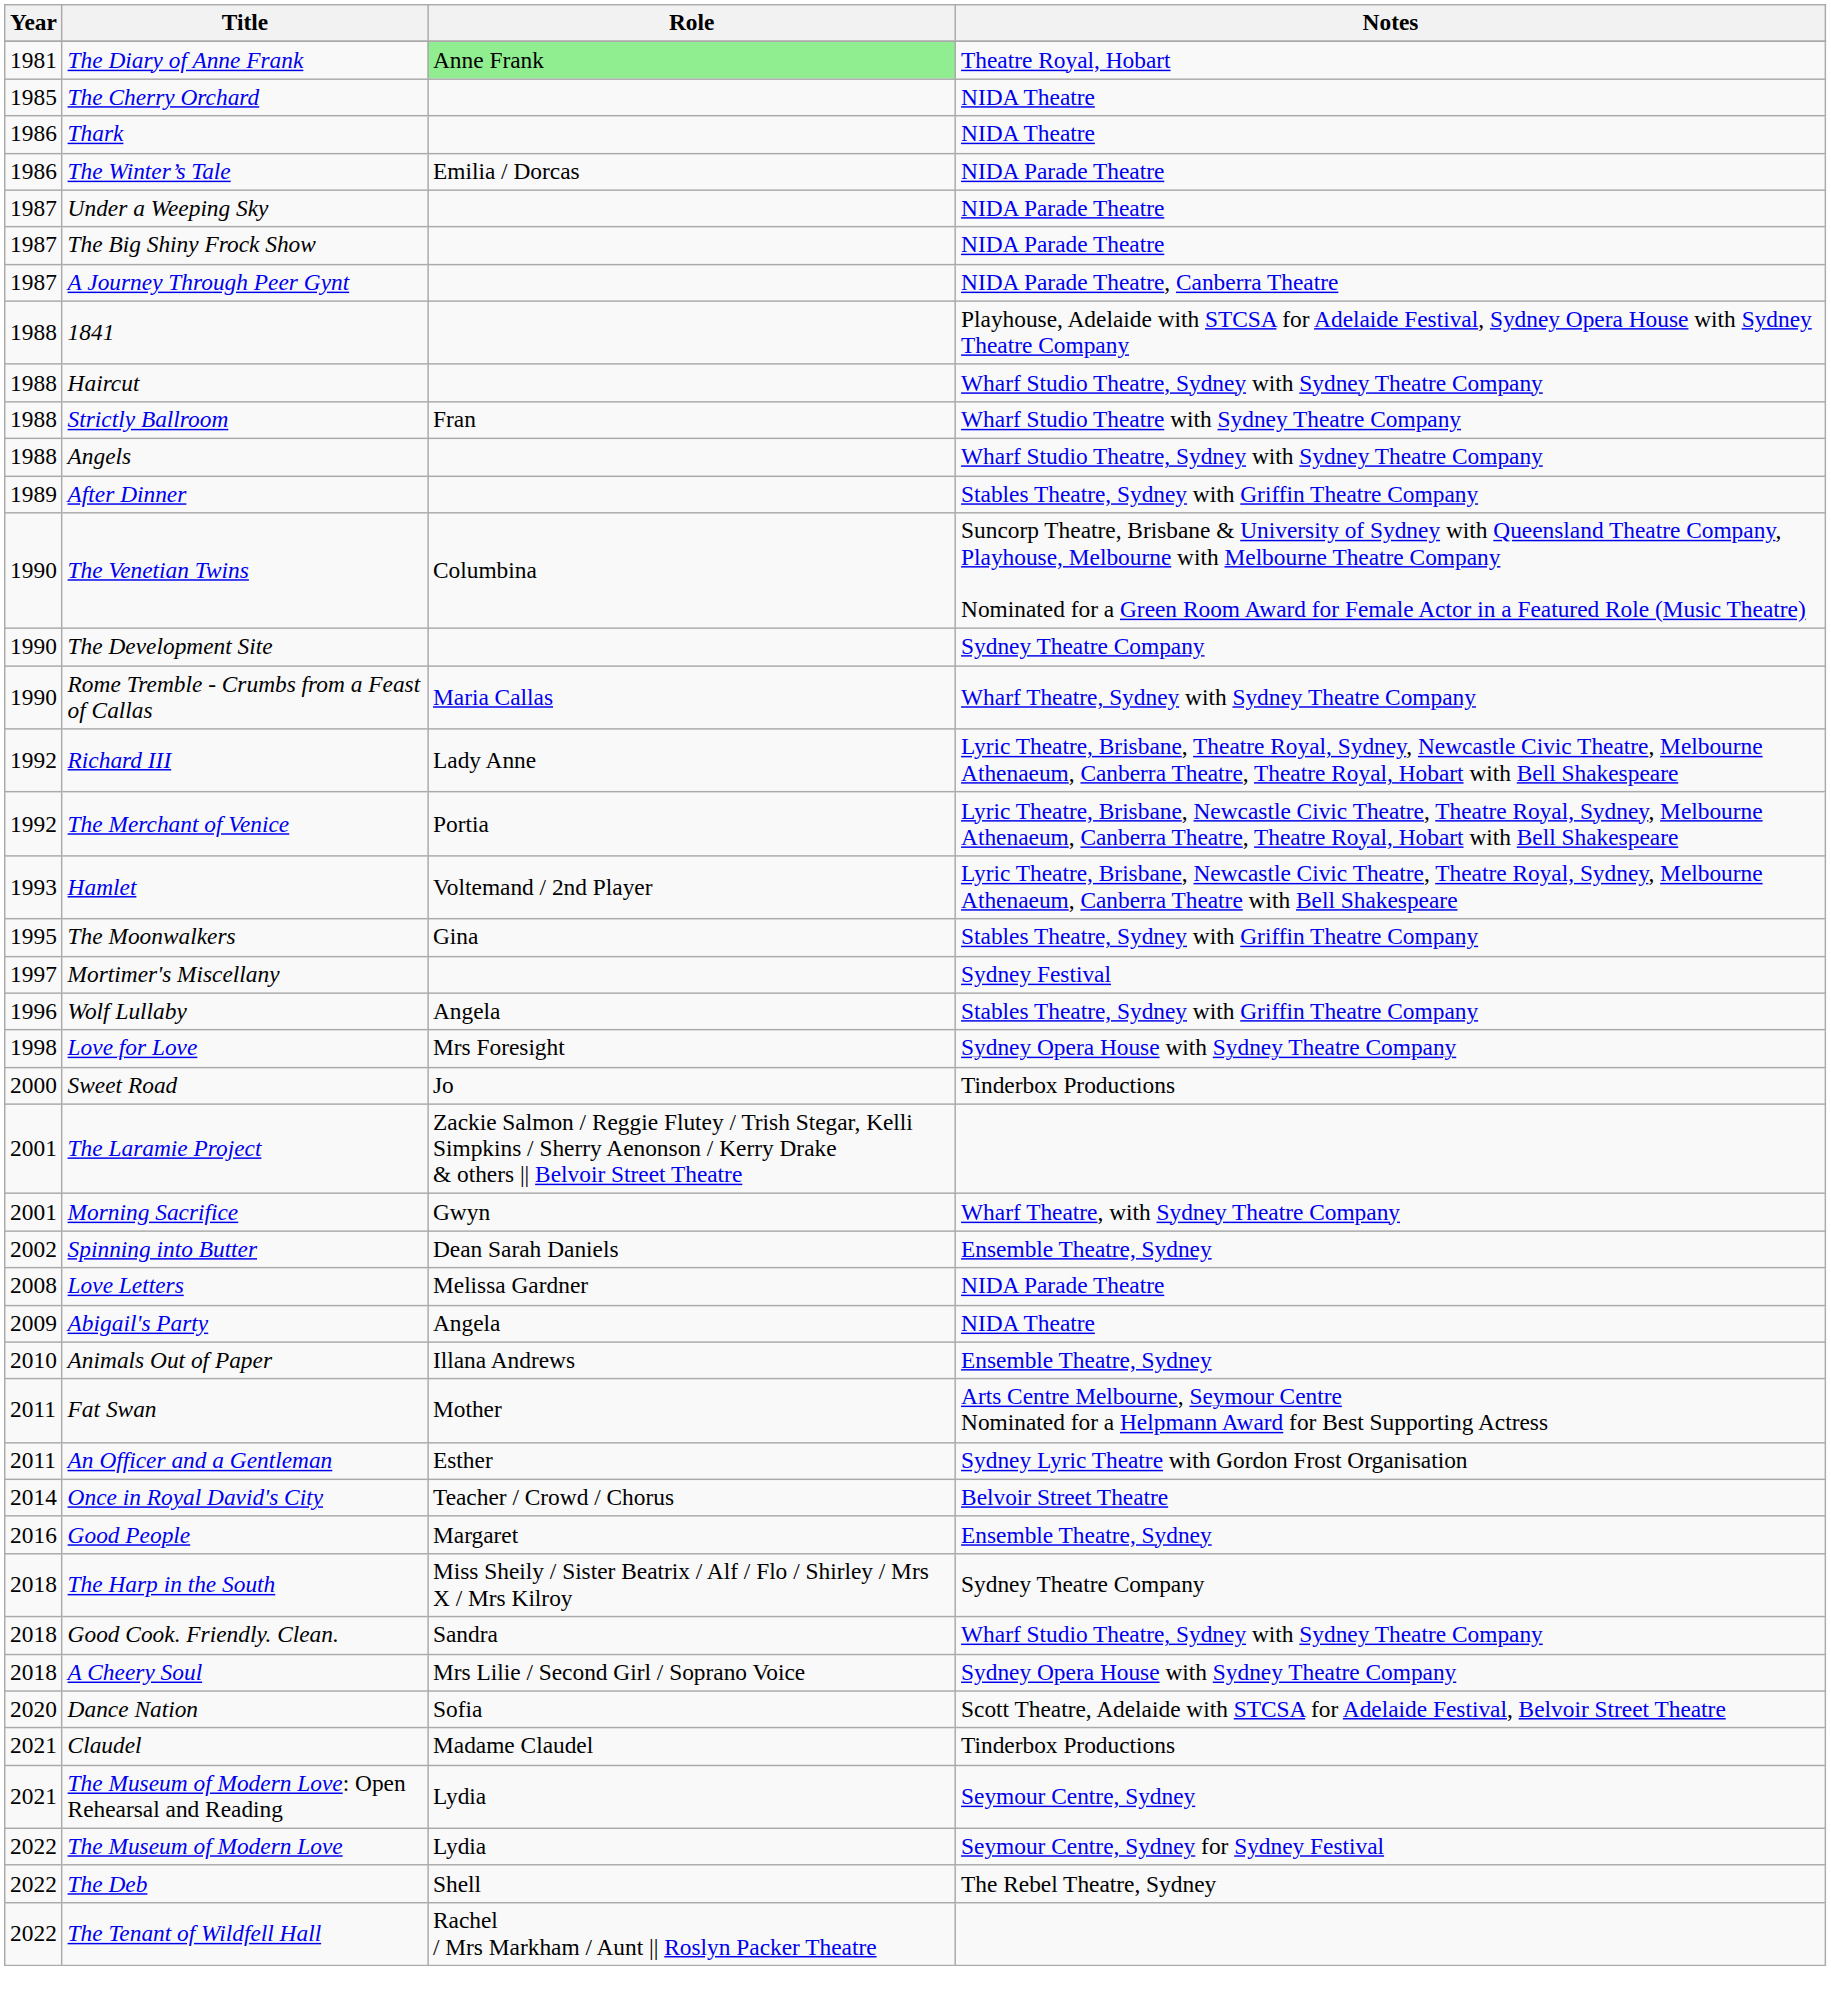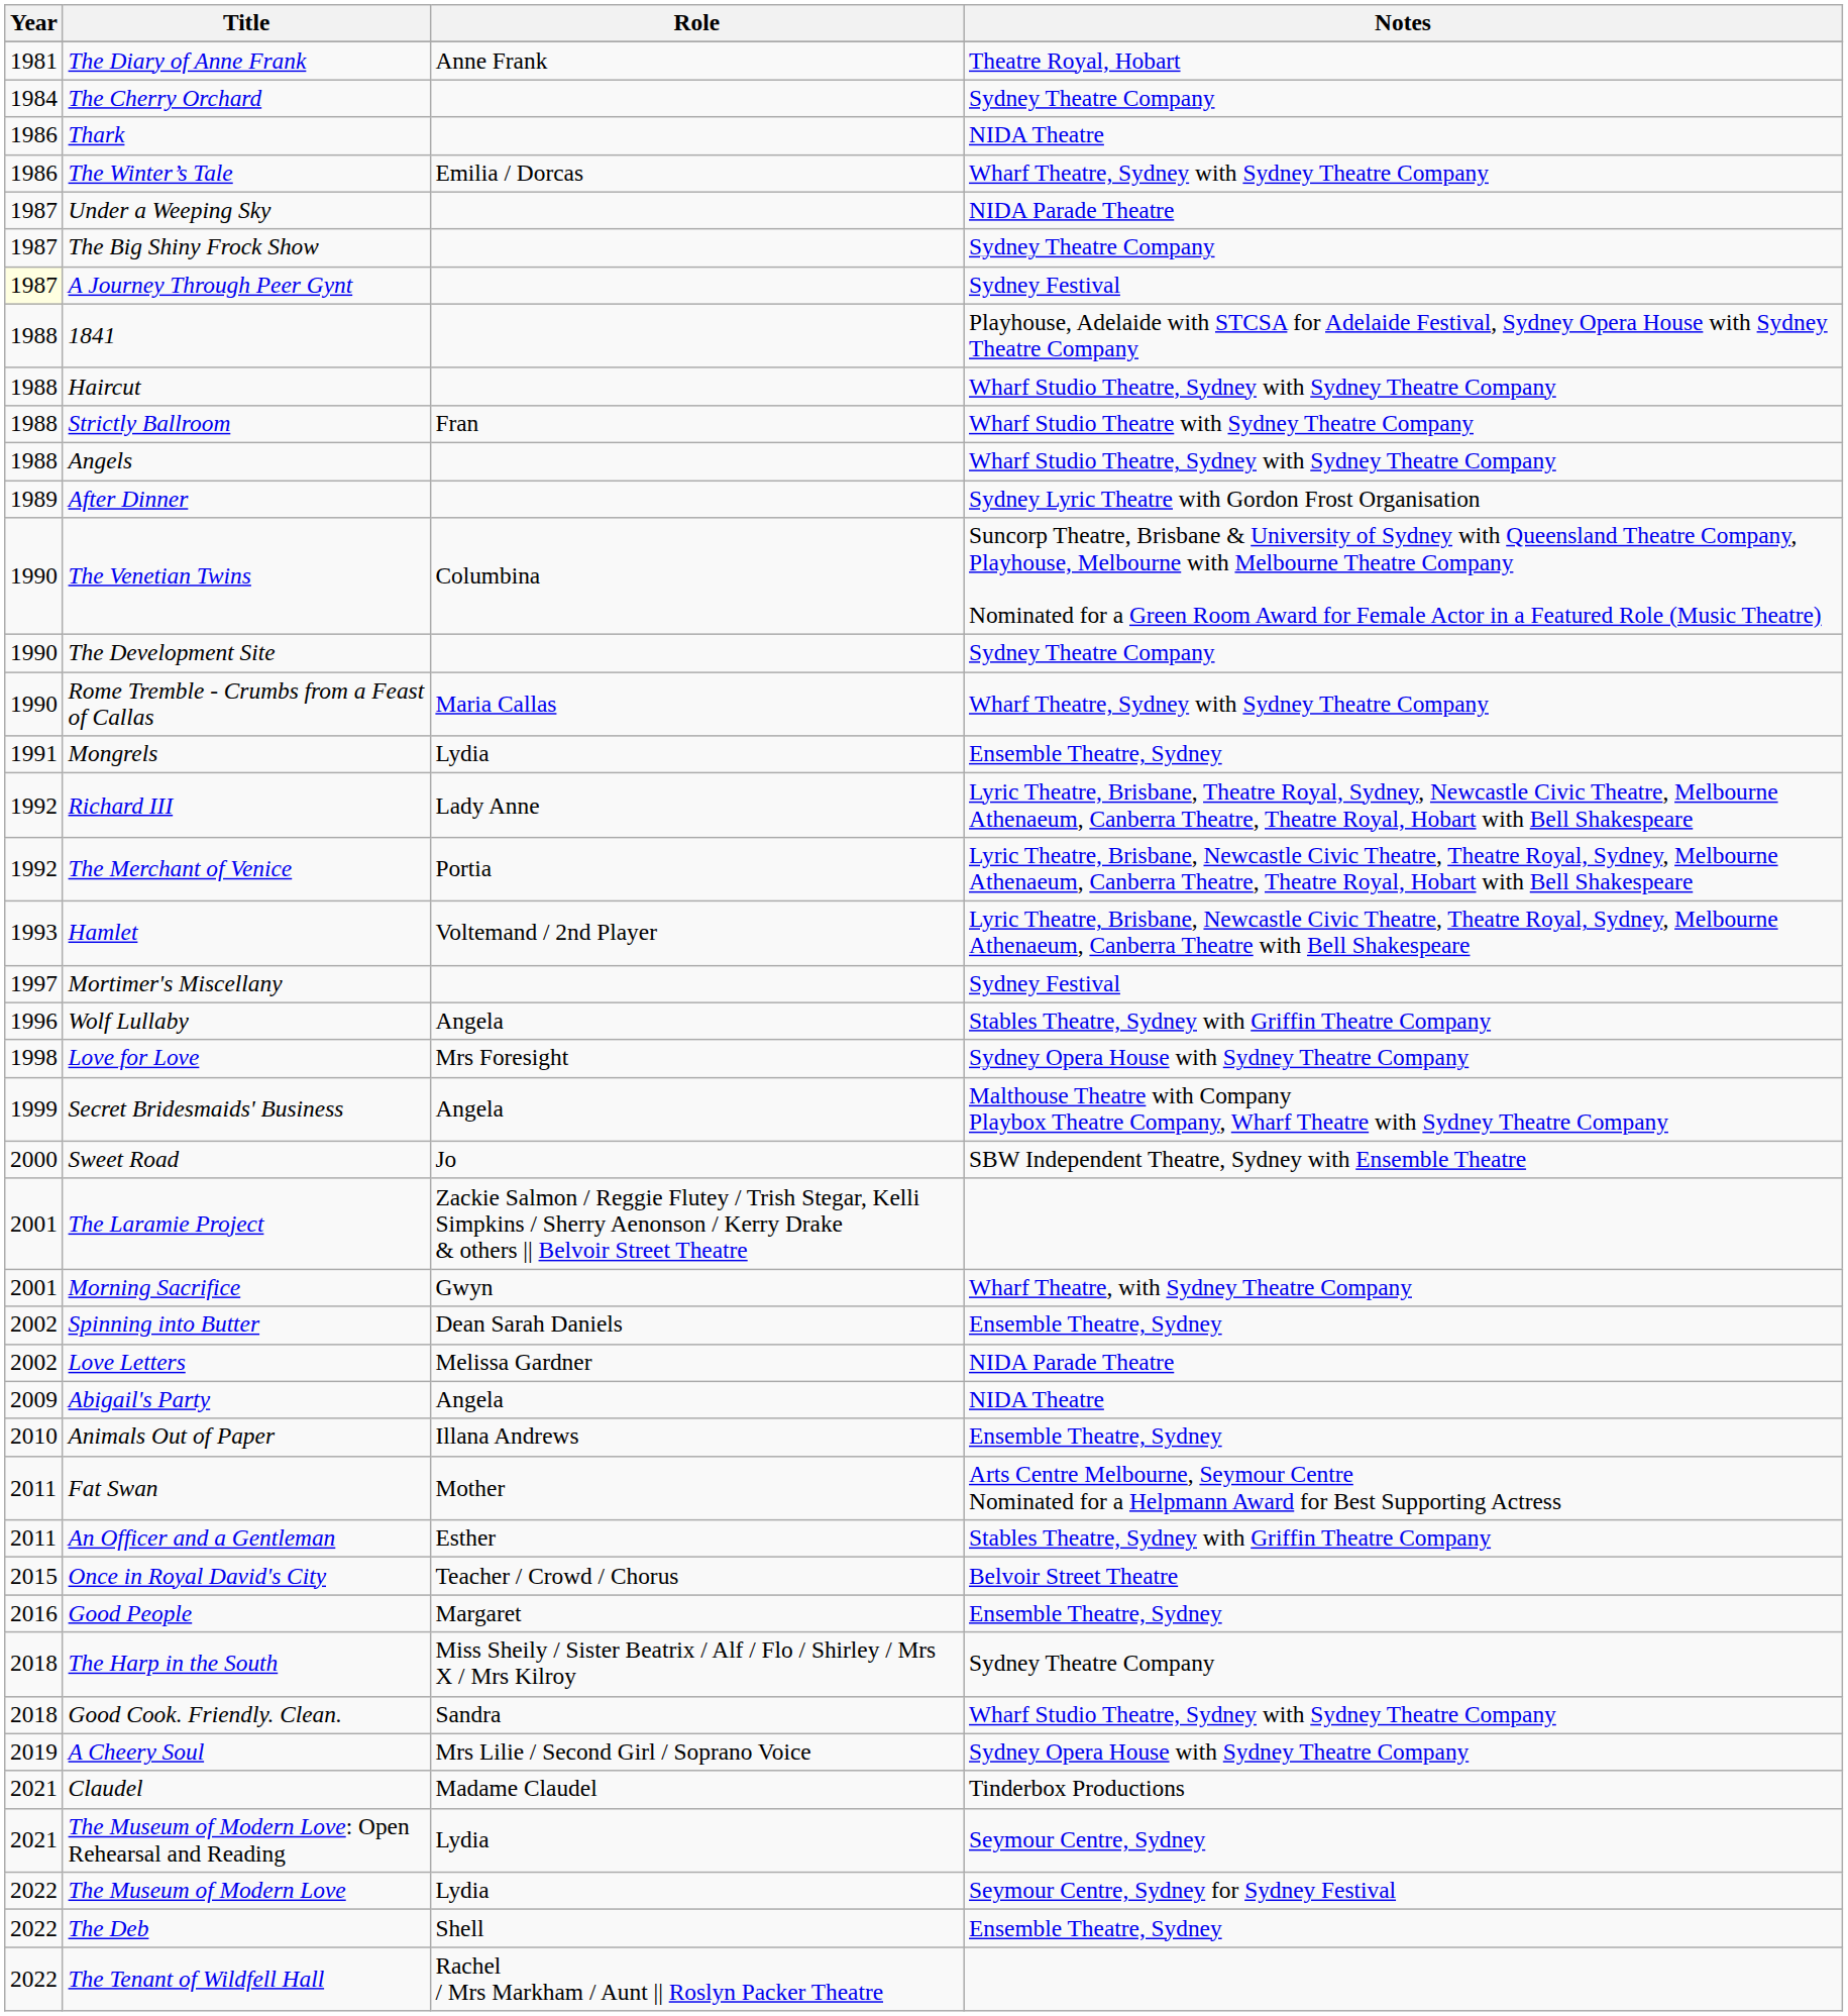The Diary of Anne Frank | Role: lightgreen background -> no background
The Cherry Orchard | Year: 1985 -> 1984
The Cherry Orchard | Notes: NIDA Theatre -> Sydney Theatre Company
The Winter’s Tale | Notes: NIDA Parade Theatre -> Wharf Theatre, Sydney with Sydney Theatre Company
The Big Shiny Frock Show | Notes: NIDA Parade Theatre -> Sydney Theatre Company
A Journey Through Peer Gynt | Year: no background -> lightyellow background
A Journey Through Peer Gynt | Notes: NIDA Parade Theatre, Canberra Theatre -> Sydney Festival
After Dinner | Notes: Stables Theatre, Sydney with Griffin Theatre Company -> Sydney Lyric Theatre with Gordon Frost Organisation
+ row: 1991 | Mongrels | Lydia | Ensemble Theatre, Sydney
- row: 1995 | The Moonwalkers | Gina | Stables Theatre, Sydney with Griffin Theatre Company
+ row: 1999 | Secret Bridesmaids' Business | Angela | Malthouse Theatre with Company Playbox Theatre Company, Wharf Theatre with Sydney Theatre Company
Sweet Road | Notes: Tinderbox Productions -> SBW Independent Theatre, Sydney with Ensemble Theatre
Love Letters | Year: 2008 -> 2002
An Officer and a Gentleman | Notes: Sydney Lyric Theatre with Gordon Frost Organisation -> Stables Theatre, Sydney with Griffin Theatre Company
Once in Royal David's City | Year: 2014 -> 2015
A Cheery Soul | Year: 2018 -> 2019
- row: 2020 | Dance Nation | Sofia | Scott Theatre, Adelaide with STCSA for Adelaide Festival, Belvoir Street Theatre
The Deb | Notes: The Rebel Theatre, Sydney -> Ensemble Theatre, Sydney
